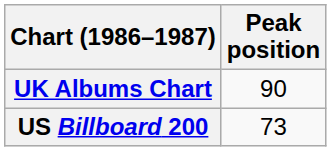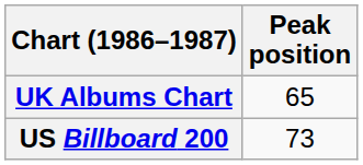UK Albums Chart | Peak position: 90 -> 65
